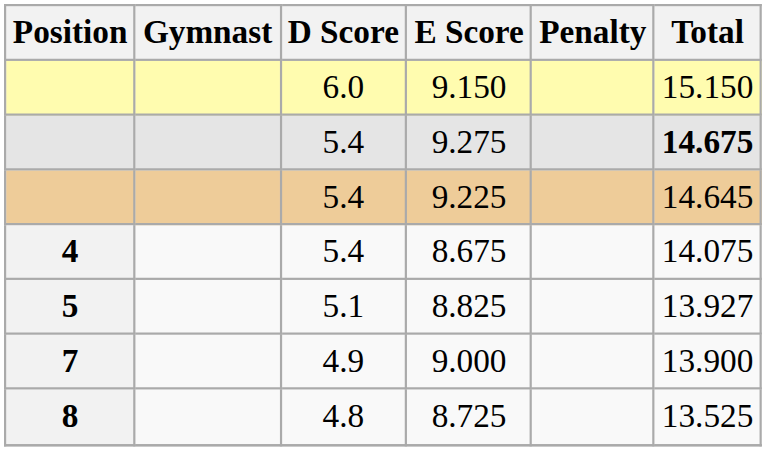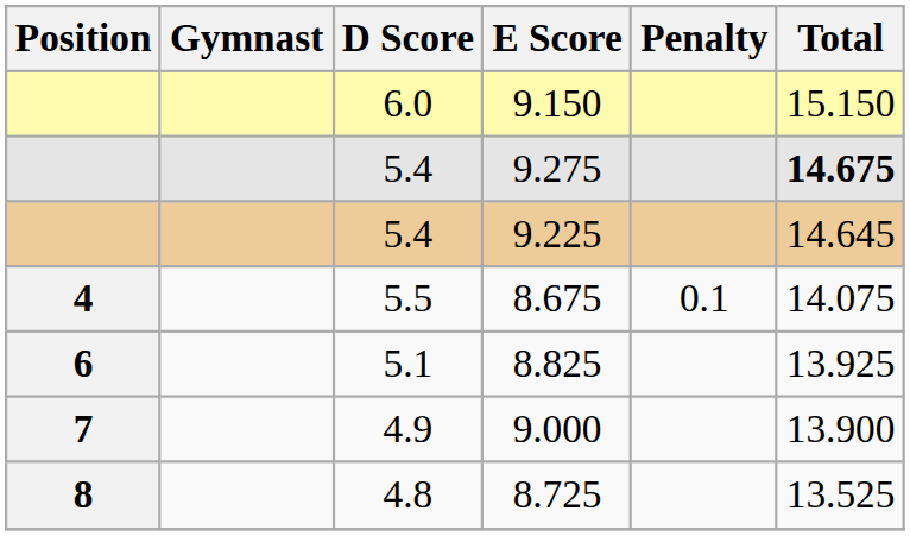- row: 4 | 5.4 | 8.675 | 14.075
+ row: 4 | 5.5 | 8.675 | 0.1 | 14.075
8.825 | Position: 5 -> 6
8.825 | Total: 13.927 -> 13.925
